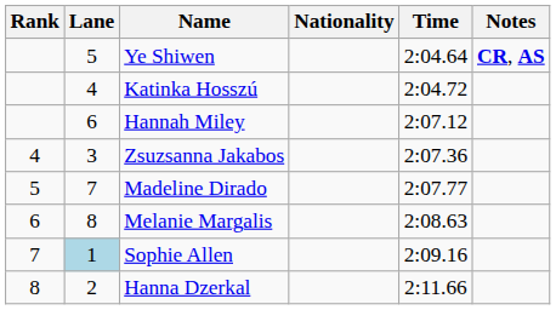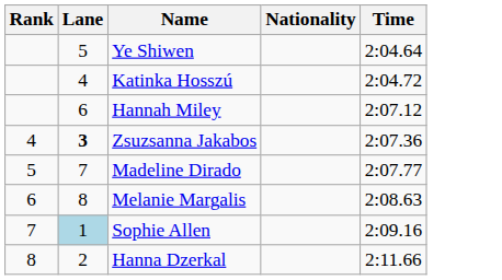- column: Notes | CR, AS
Zsuzsanna Jakabos | Lane: normal -> bold
